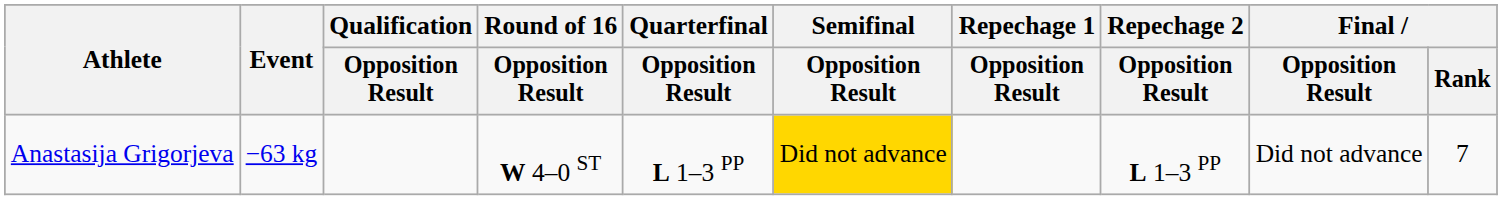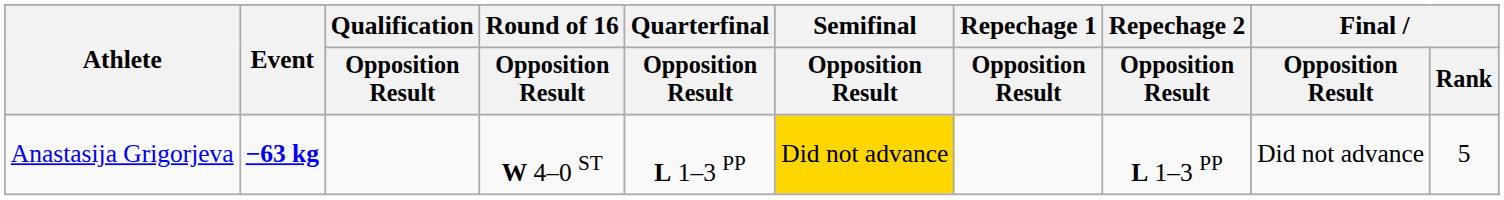Anastasija Grigorjeva | Event: normal -> bold
Anastasija Grigorjeva | Final / Rank: 7 -> 5
